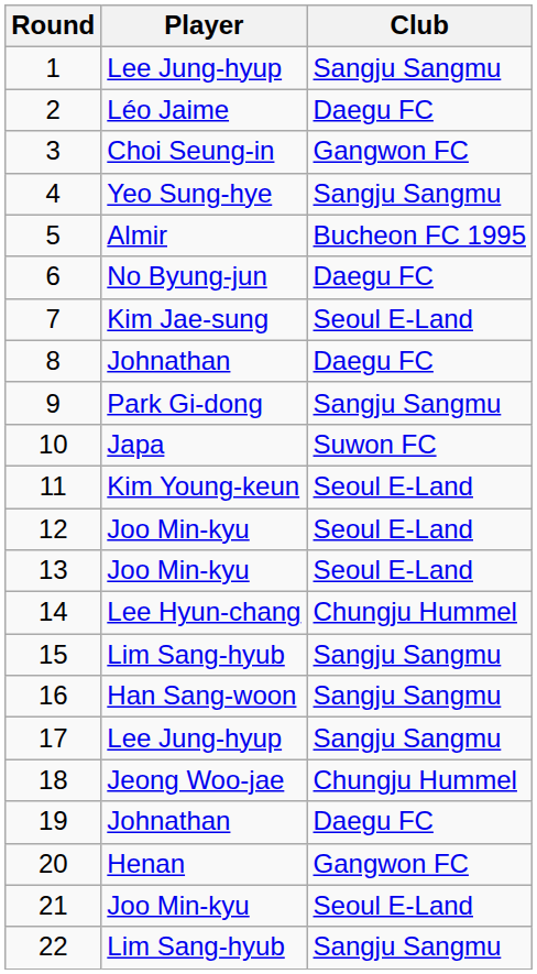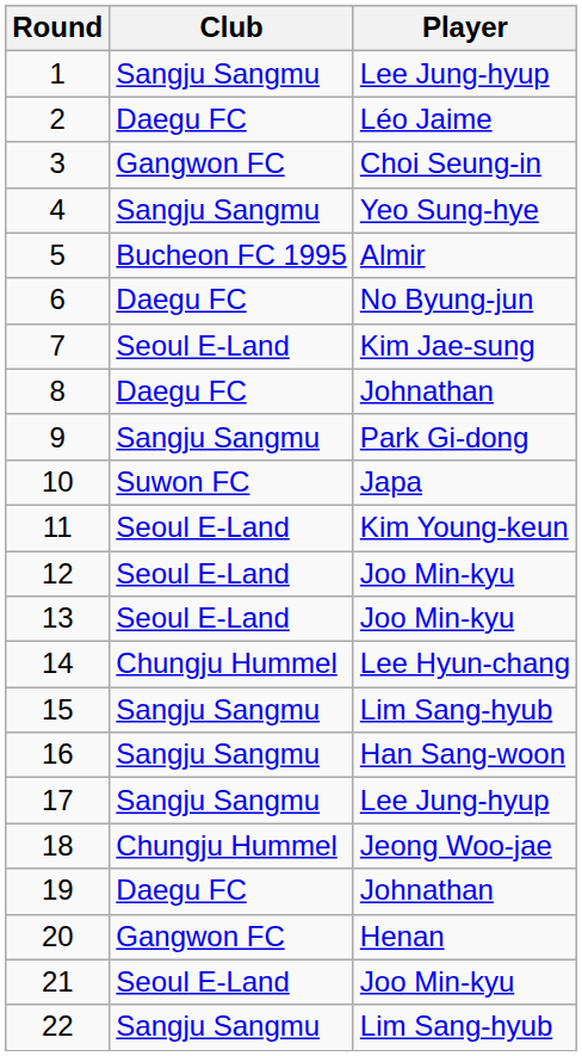columns swapped: Player <-> Club
